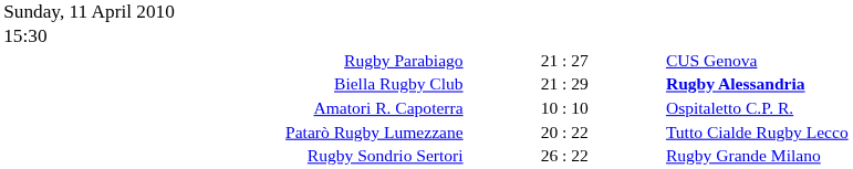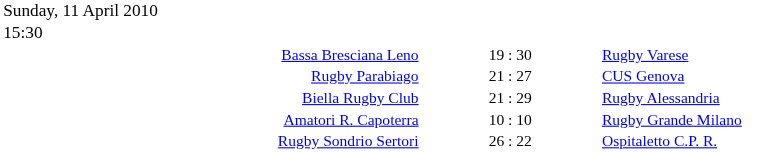+ row: Bassa Bresciana Leno | 19 : 30 | Rugby Varese
Biella Rugby Club | column 3: bold -> normal
Amatori R. Capoterra | column 3: Ospitaletto C.P. R. -> Rugby Grande Milano
- row: Patarò Rugby Lumezzane | 20 : 22 | Tutto Cialde Rugby Lecco
Rugby Sondrio Sertori | column 3: Rugby Grande Milano -> Ospitaletto C.P. R.
